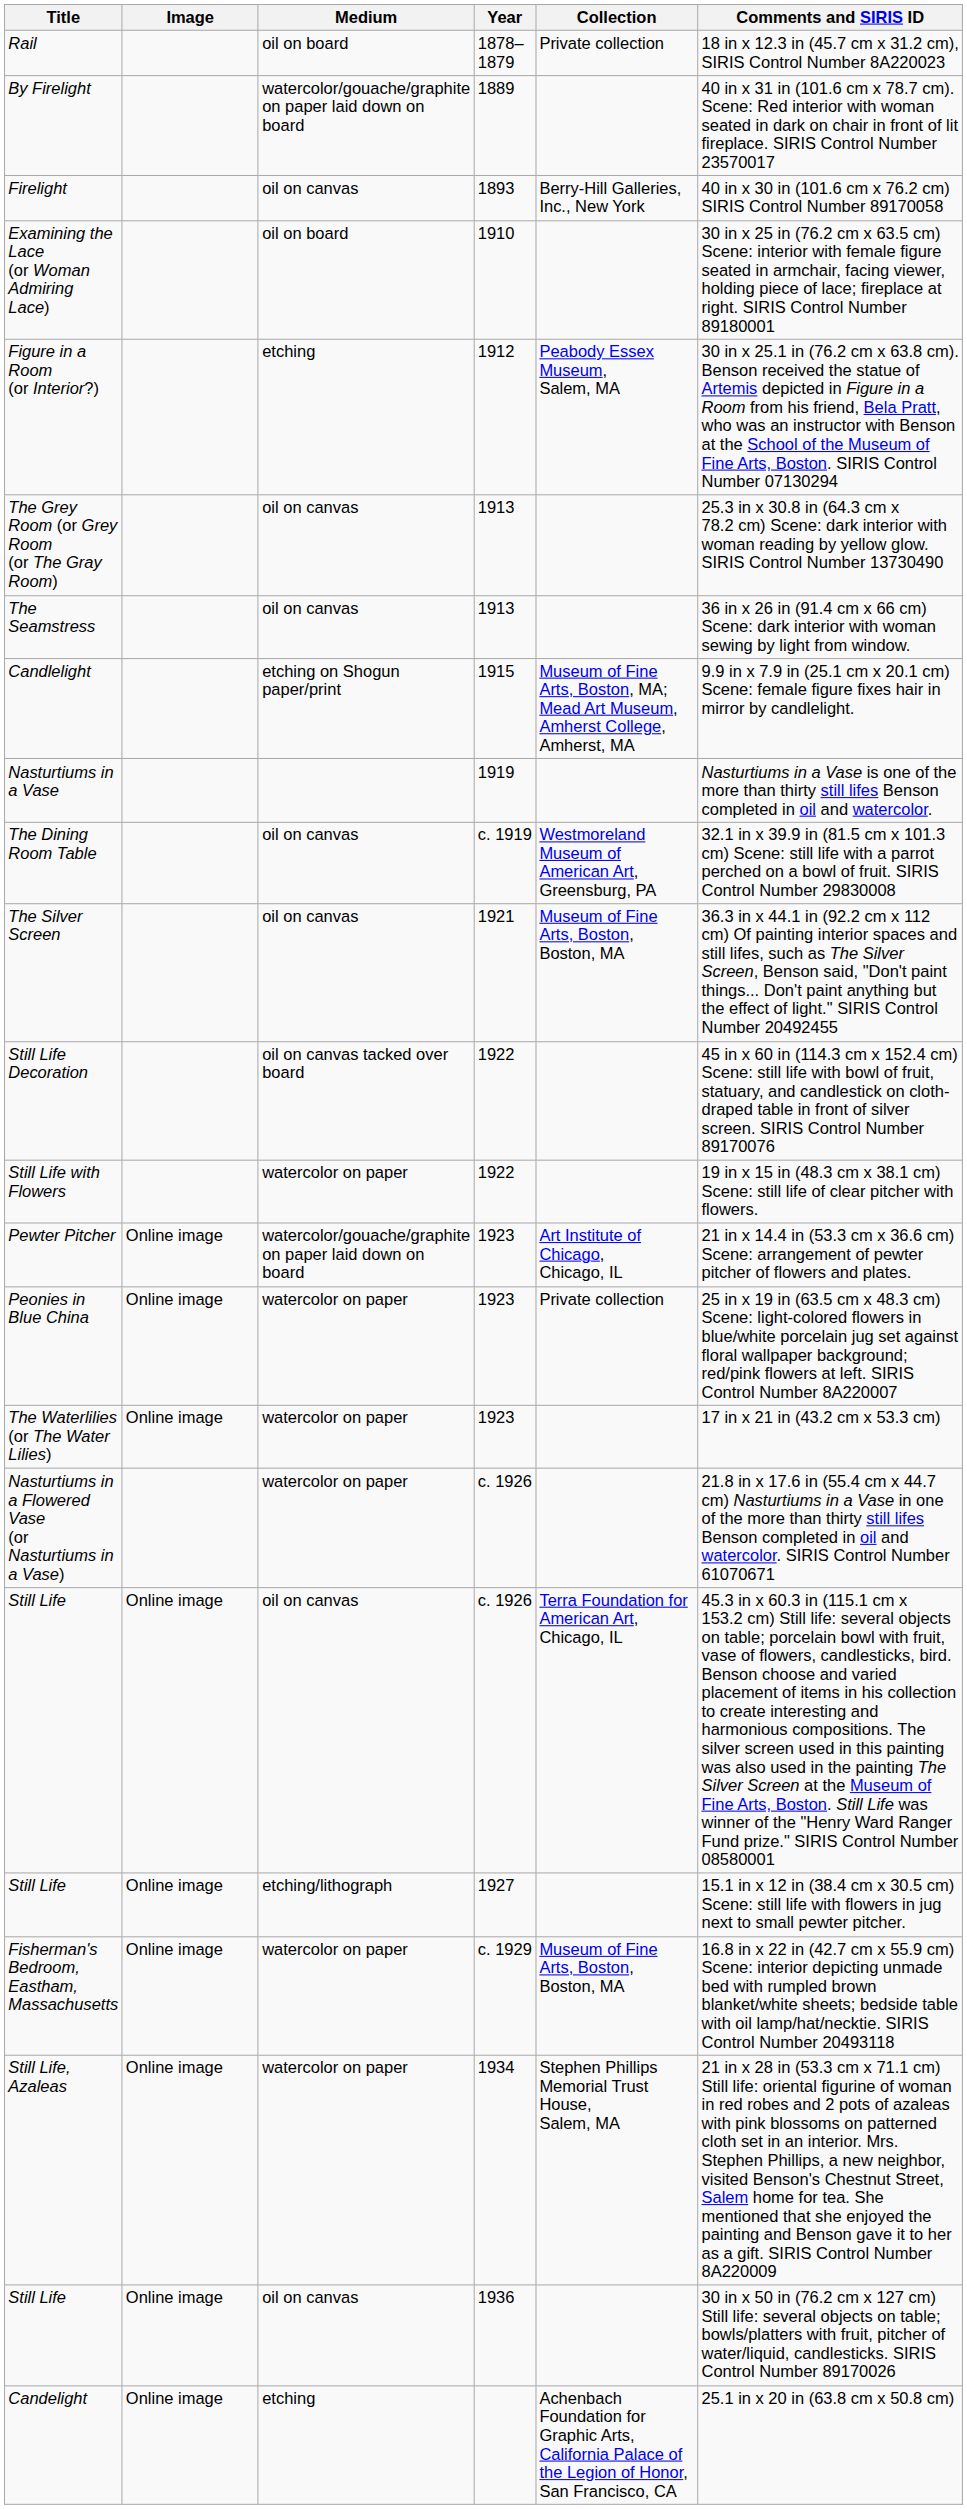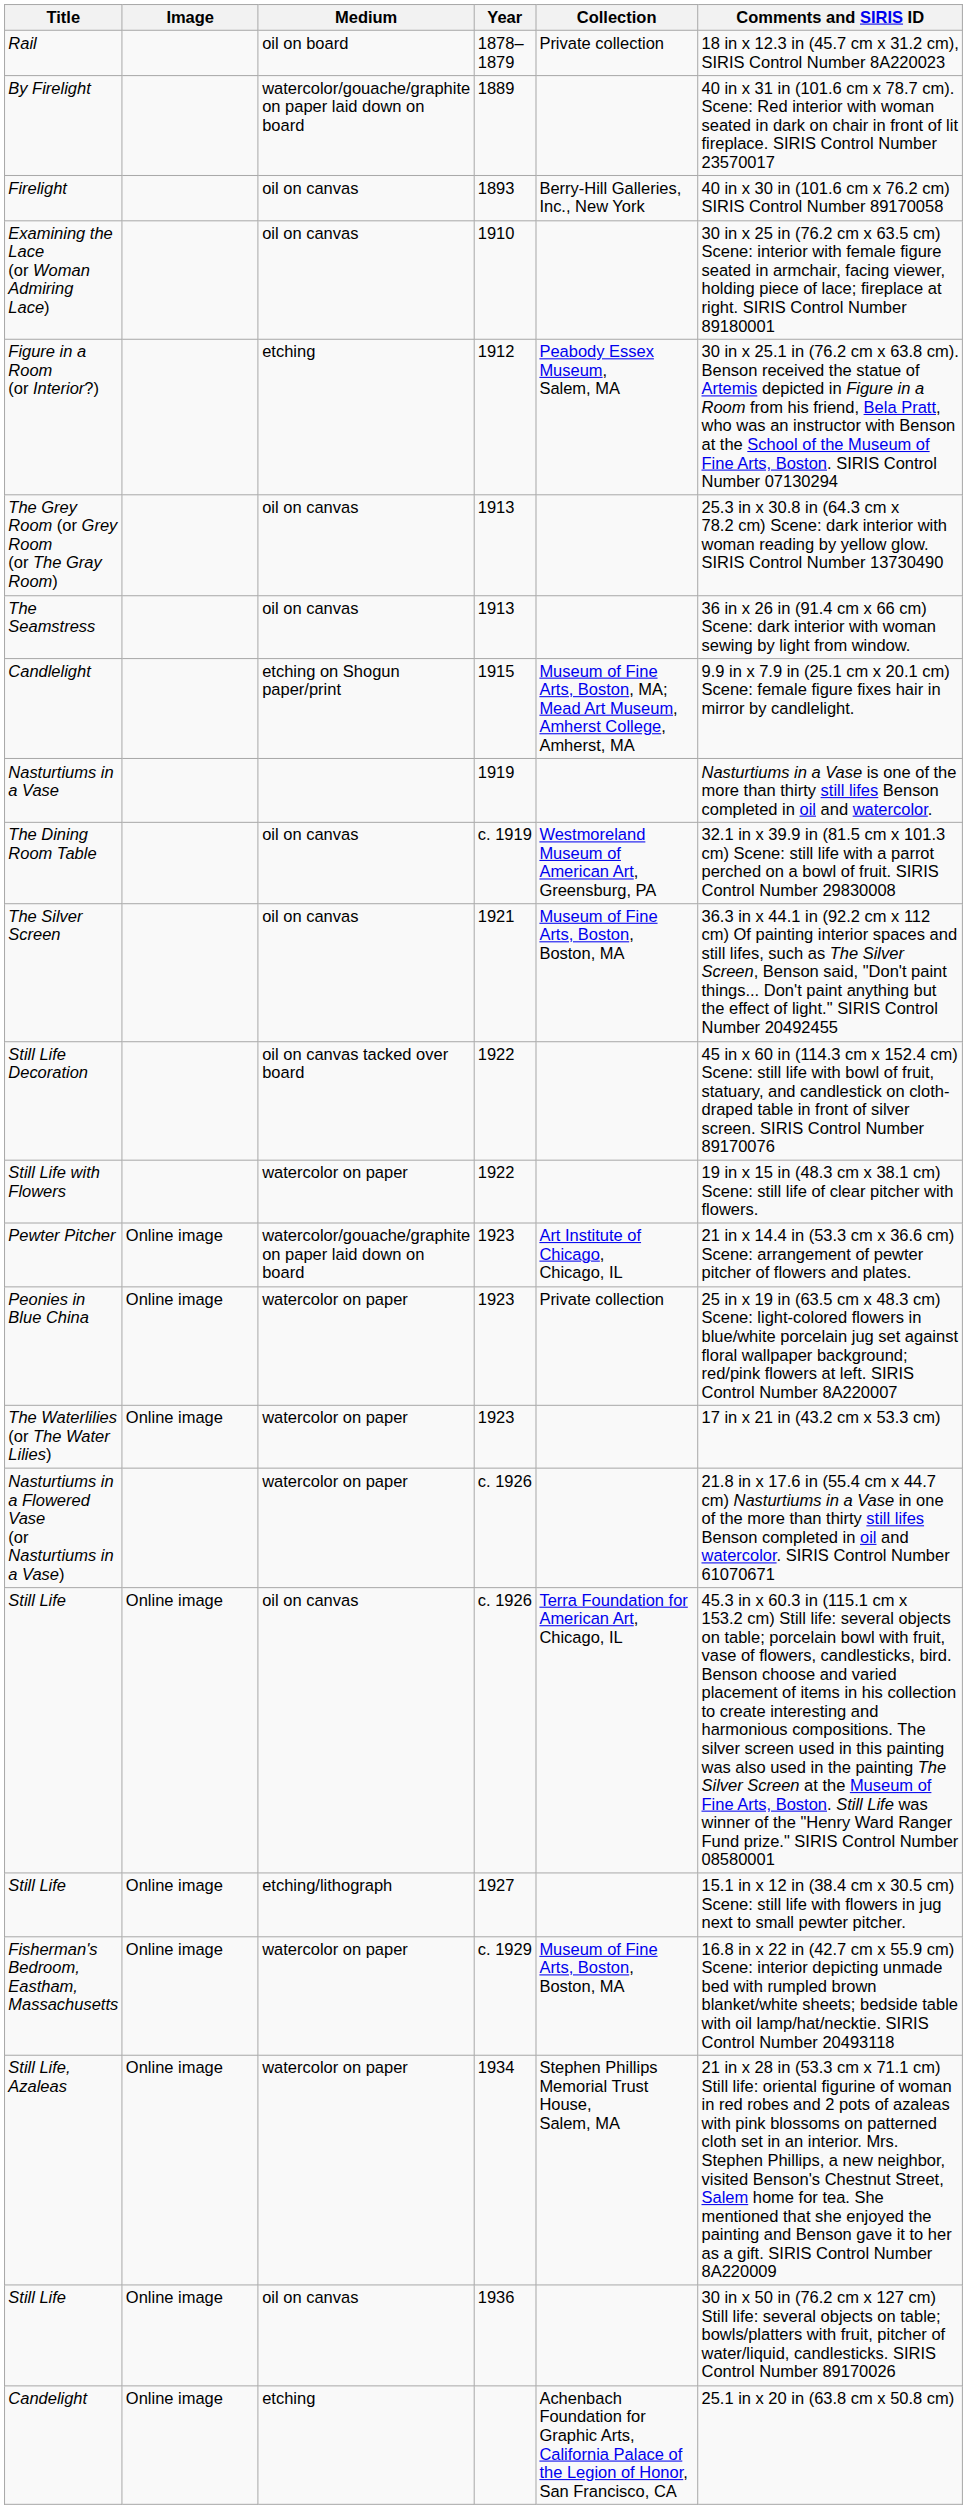Examining the Lace (or Woman Admiring Lace) | Medium: oil on board -> oil on canvas
